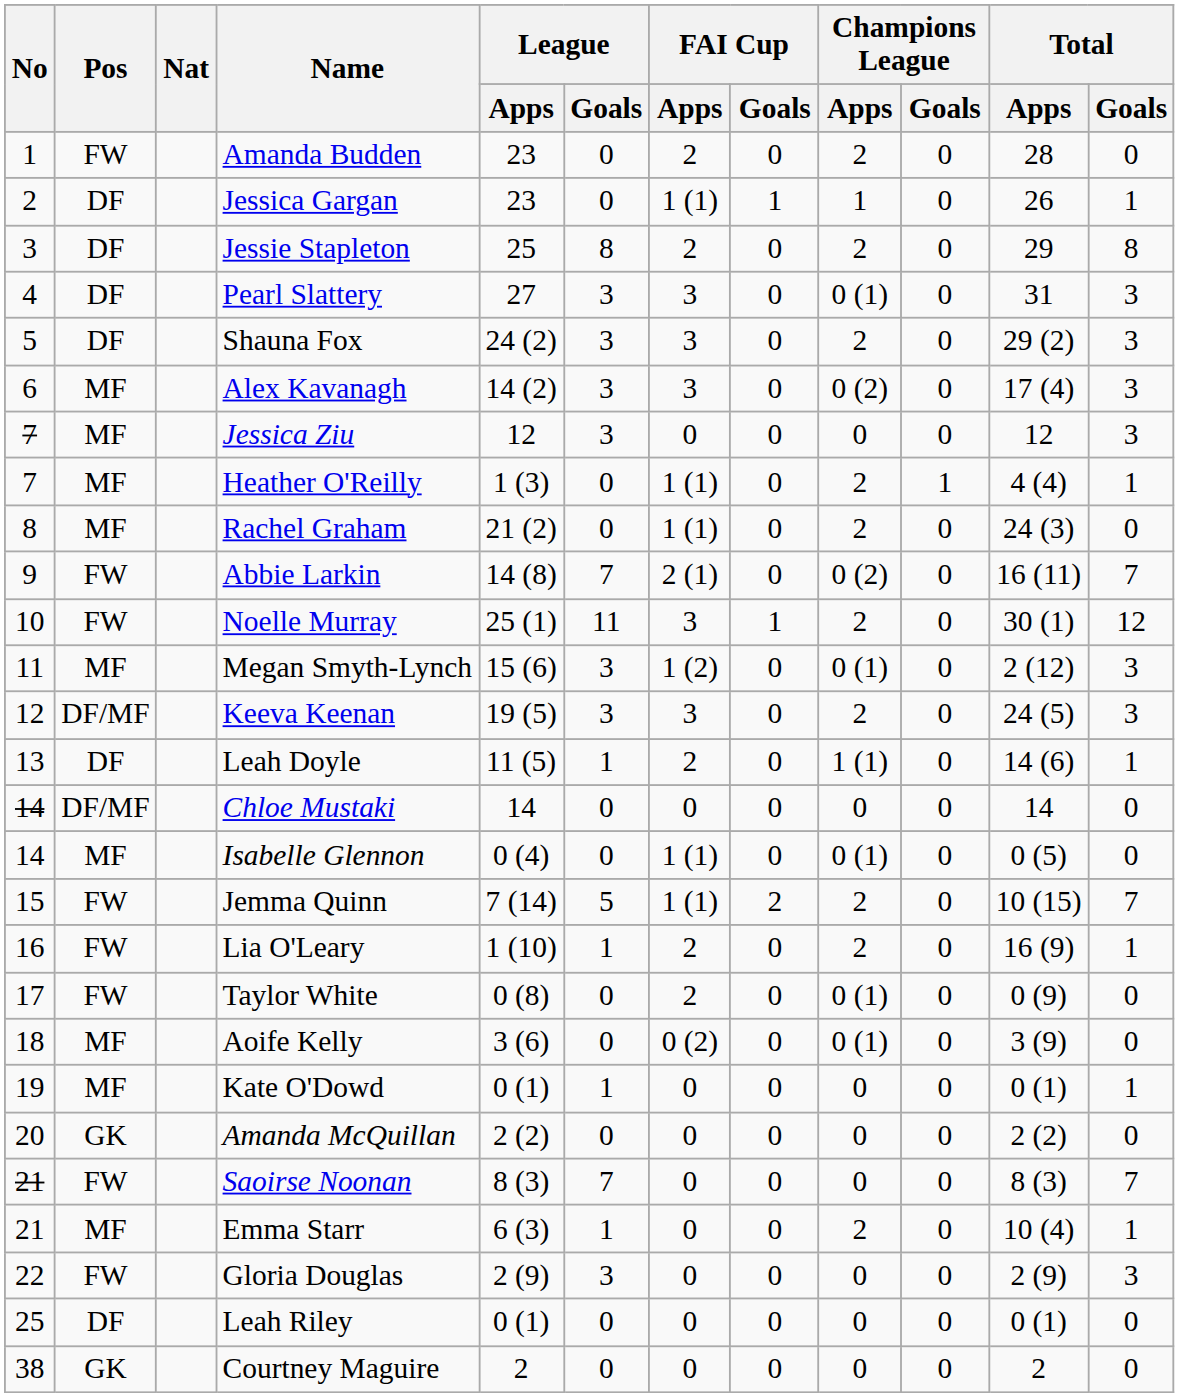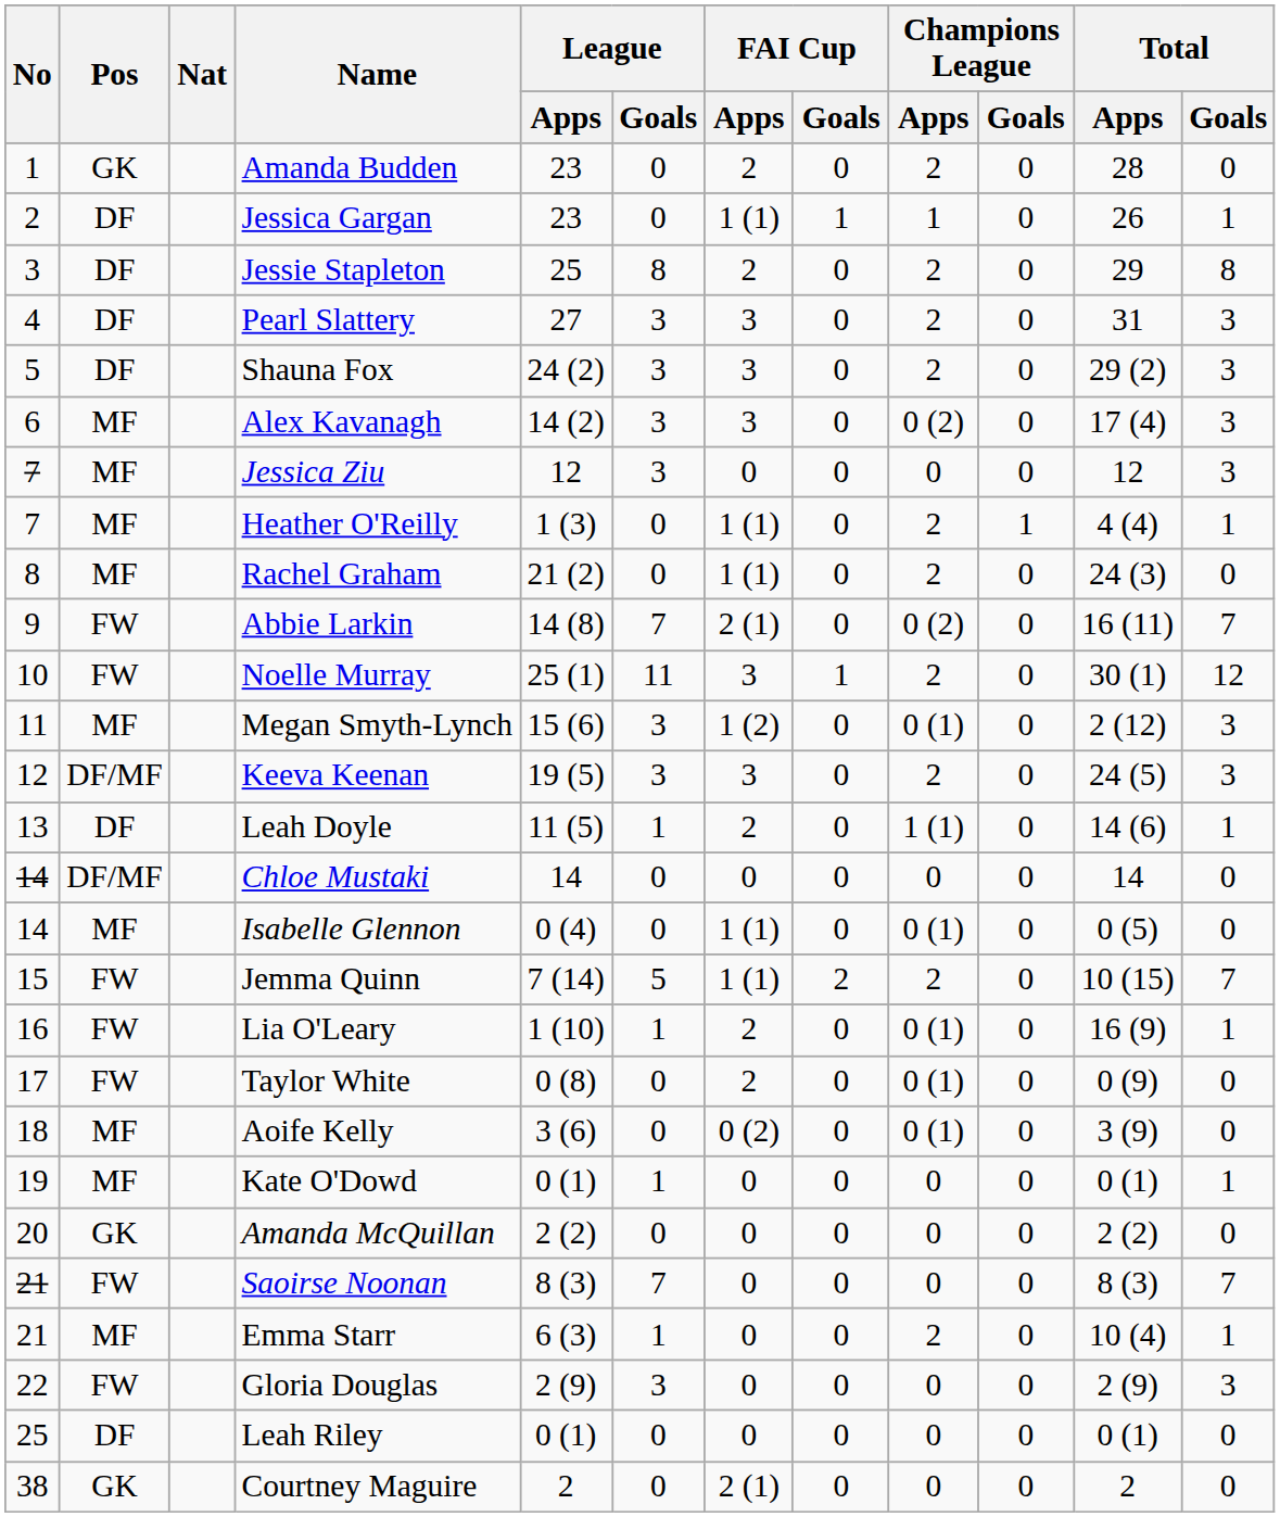Amanda Budden | Pos: FW -> GK
Pearl Slattery | Champions League / Apps: 0 (1) -> 2
Lia O'Leary | Champions League / Apps: 2 -> 0 (1)
Courtney Maguire | FAI Cup / Apps: 0 -> 2 (1)
